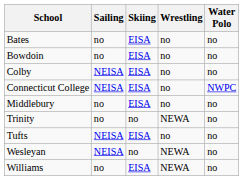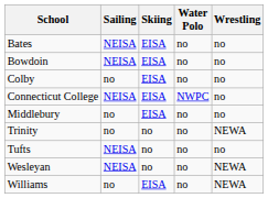columns swapped: Water Polo <-> Wrestling
Bates | Sailing: no -> NEISA
Bowdoin | Sailing: no -> NEISA
Colby | Sailing: NEISA -> no
Tufts | Skiing: EISA -> no
